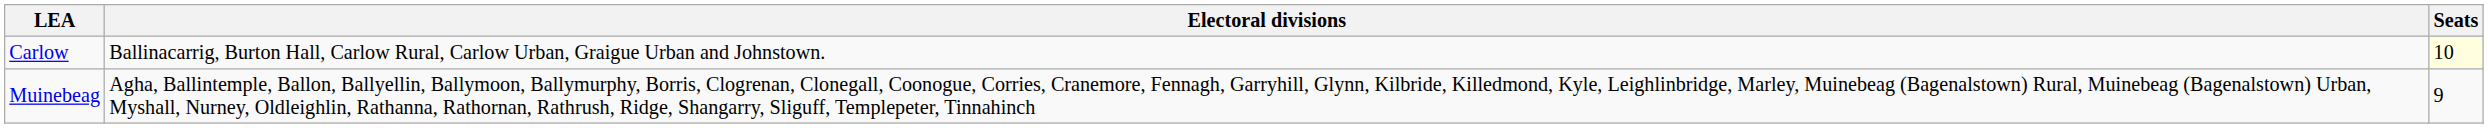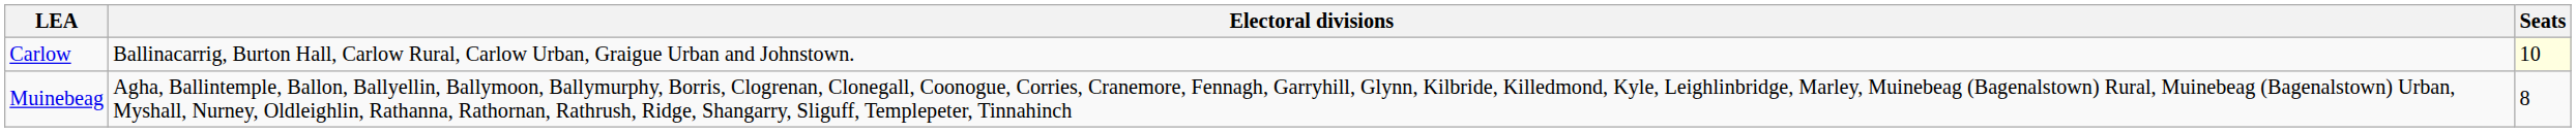Muinebeag | Seats: 9 -> 8
